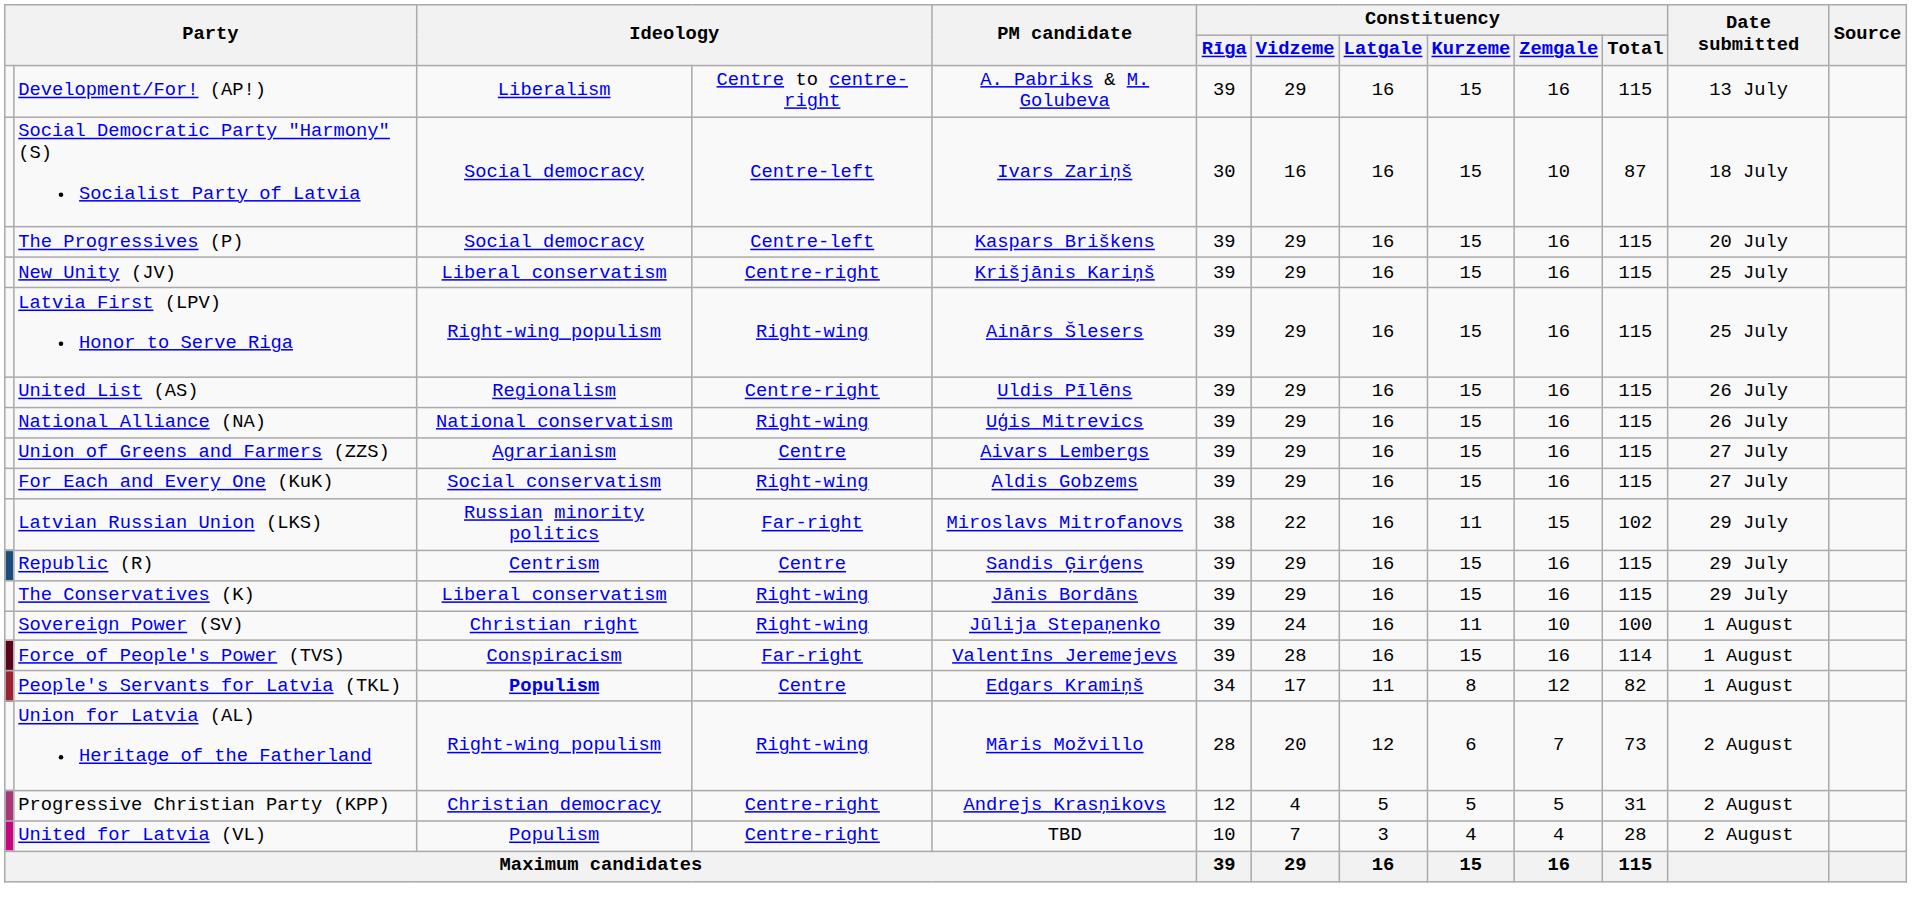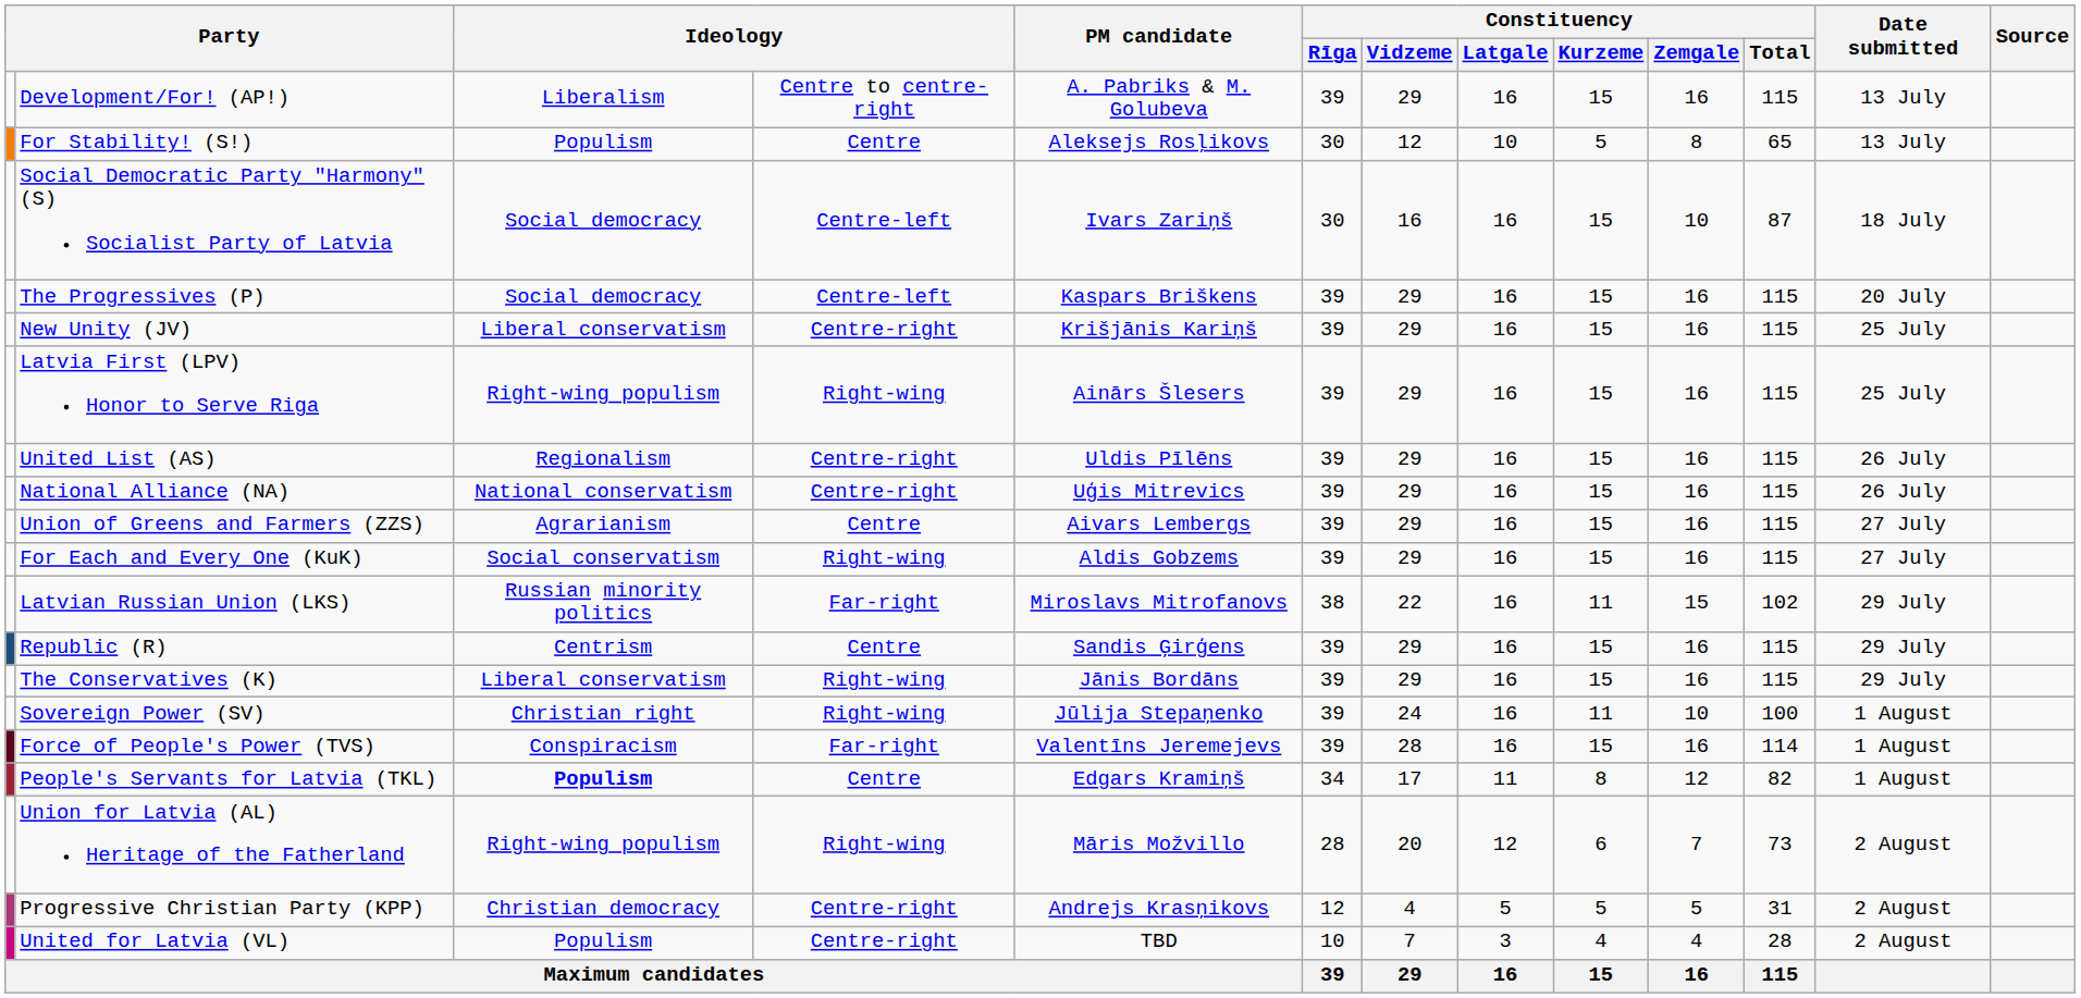+ row: For Stability! (S!) | Populism | Centre | Aleksejs Rosļikovs | 30 | 12 | 10 | 5 | 8 | 65 | 13 July
National Alliance (NA) | column 4: Right-wing -> Centre-right
